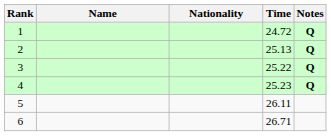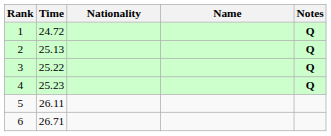columns swapped: Name <-> Time
